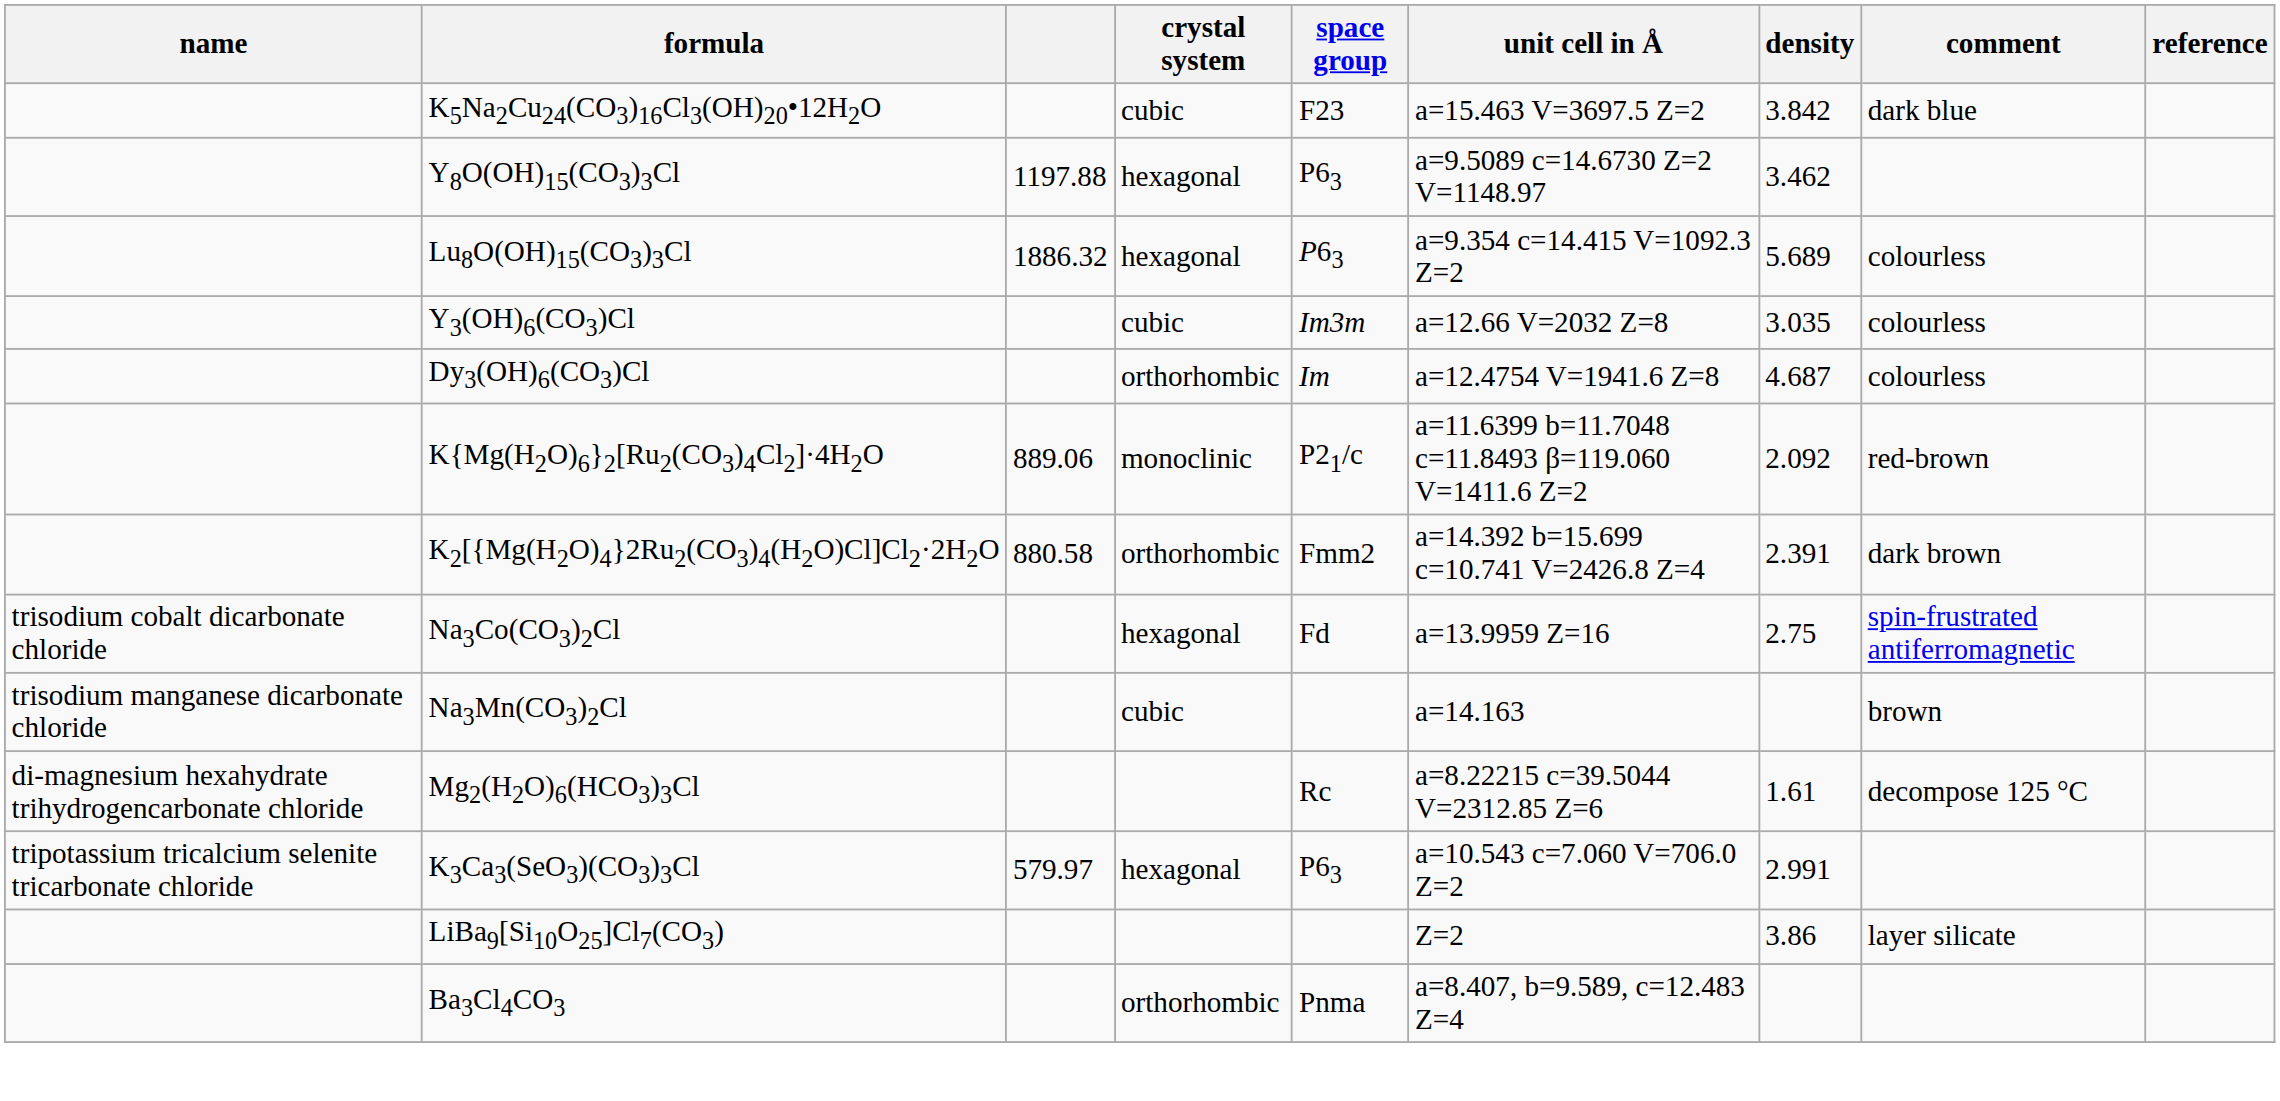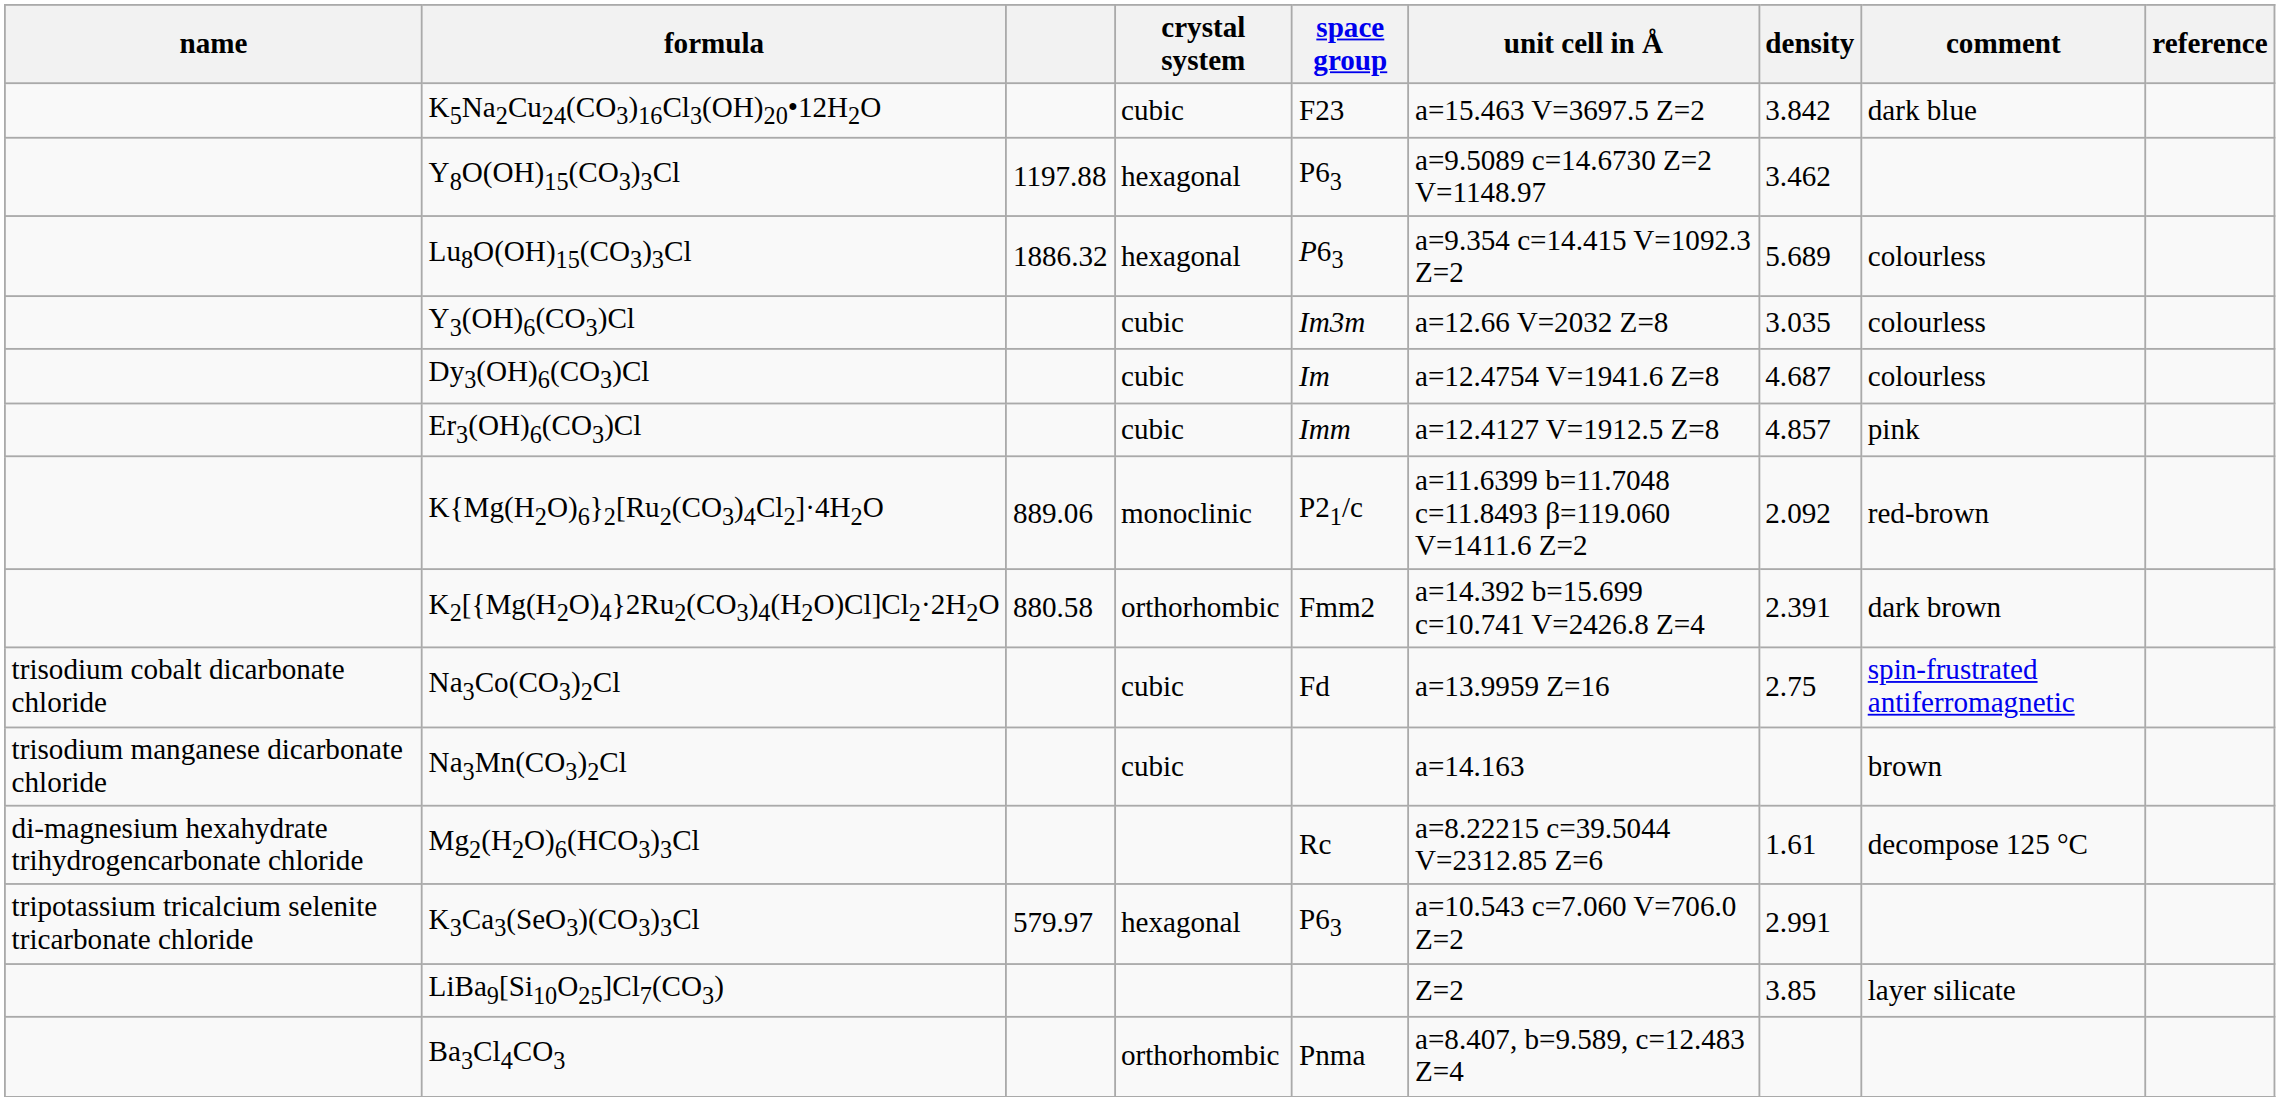Dy3(OH)6(CO3)Cl | crystal system: orthorhombic -> cubic
+ row: Er3(OH)6(CO3)Cl | cubic | Imm | a=12.4127 V=1912.5 Z=8 | 4.857 | pink
Na3Co(CO3)2Cl | crystal system: hexagonal -> cubic
LiBa9[Si10O25]Cl7(CO3) | density: 3.86 -> 3.85
